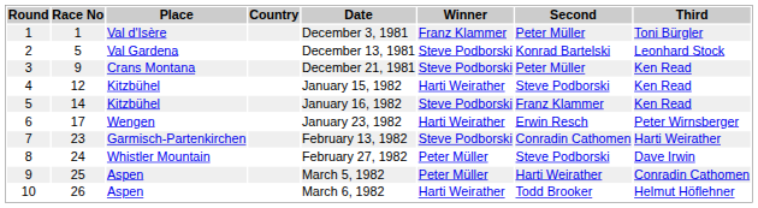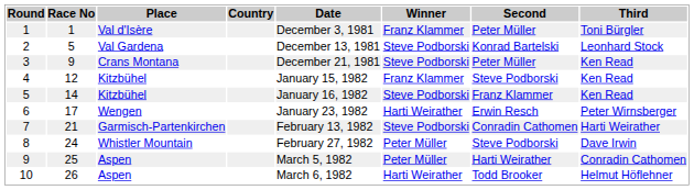4 | Winner: Harti Weirather -> Franz Klammer
7 | Race No: 23 -> 21
